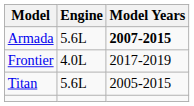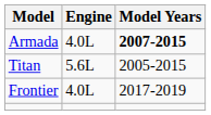Armada | Engine: 5.6L -> 4.0L
rows swapped: Titan <-> Frontier
